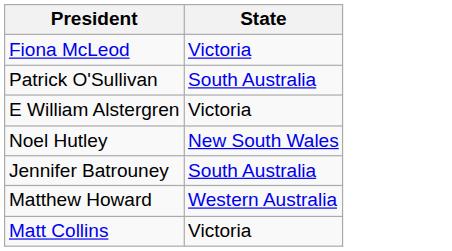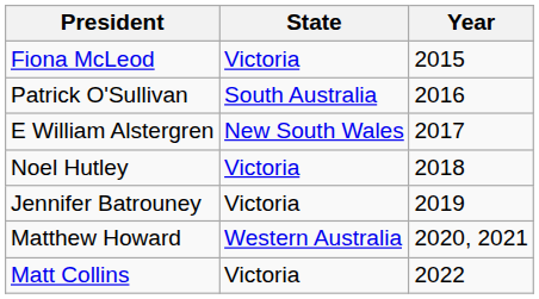+ column: Year | 2015 | 2016 | 2017 | 2018 | 2019 | 2020, 2021 | 2022
E William Alstergren | State: Victoria -> New South Wales
Noel Hutley | State: New South Wales -> Victoria
Jennifer Batrouney | State: South Australia -> Victoria
